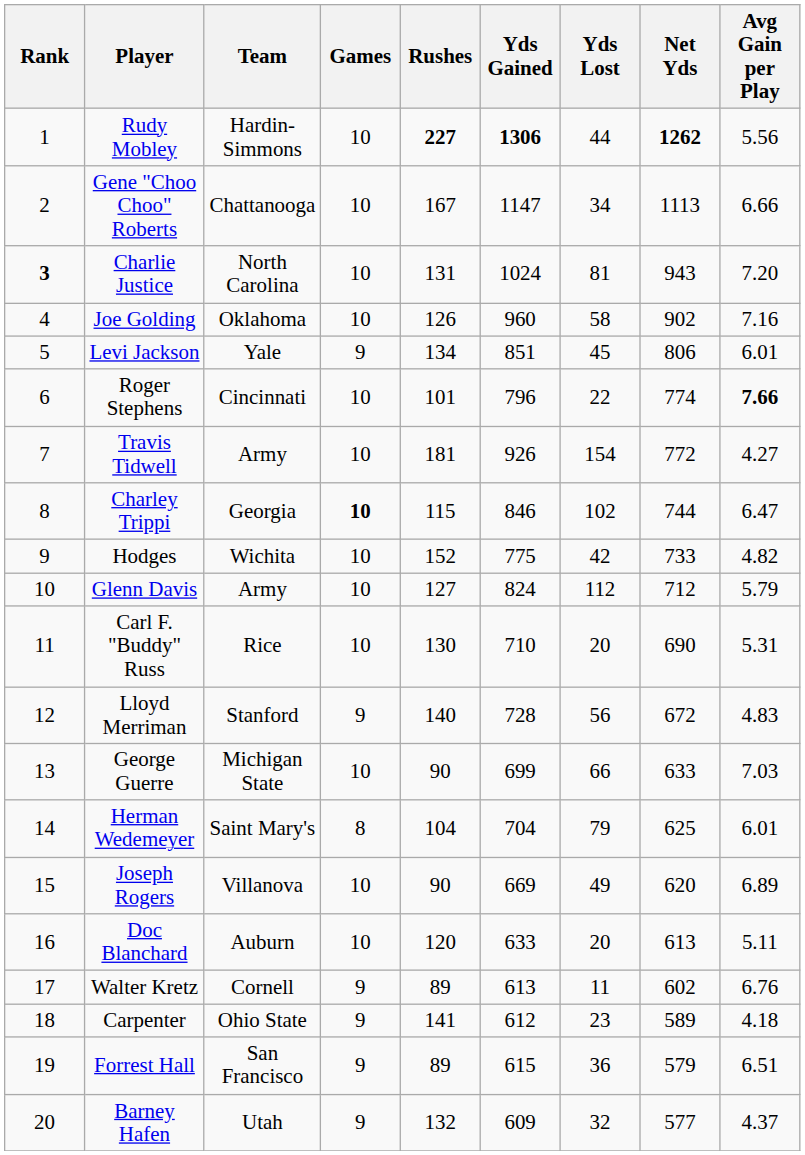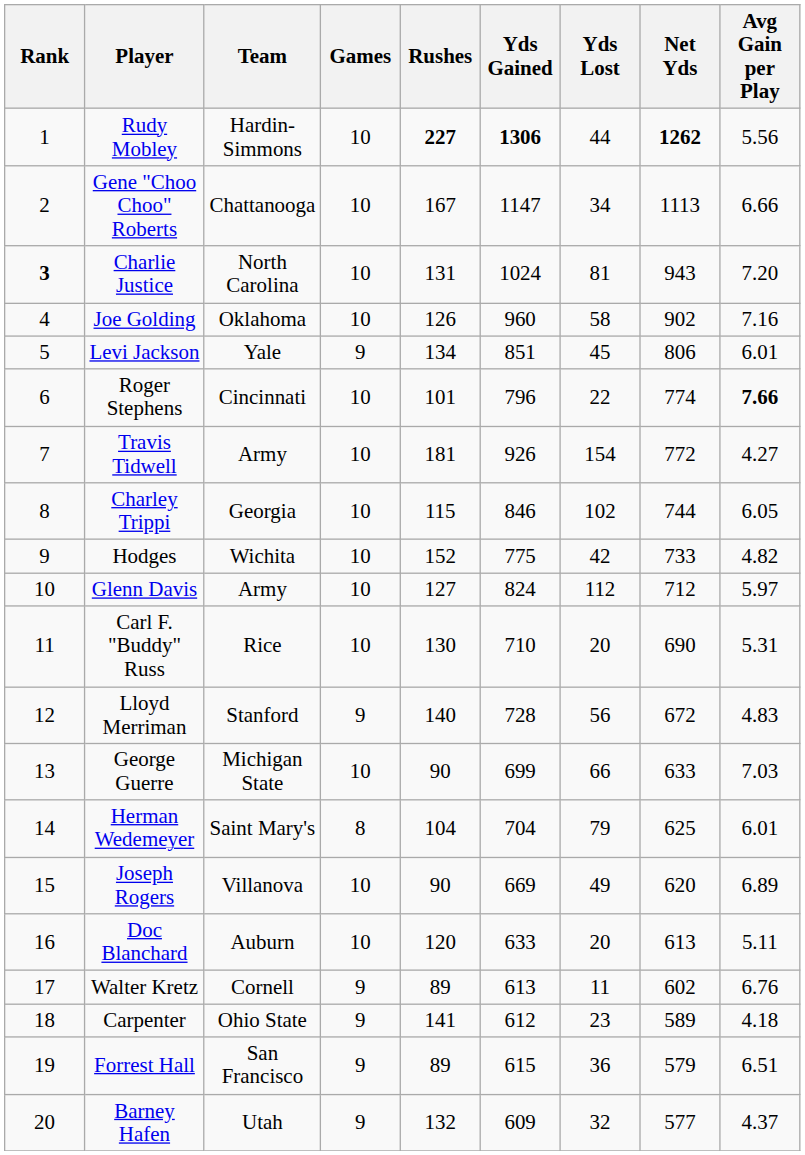Charley Trippi | Games: bold -> normal
Charley Trippi | Avg Gain per Play: 6.47 -> 6.05
Glenn Davis | Avg Gain per Play: 5.79 -> 5.97
